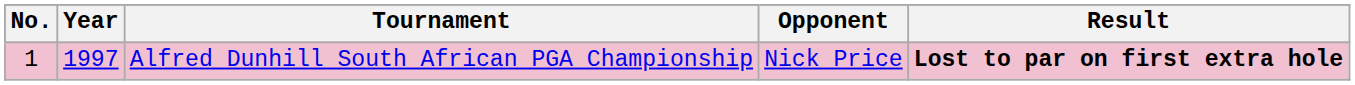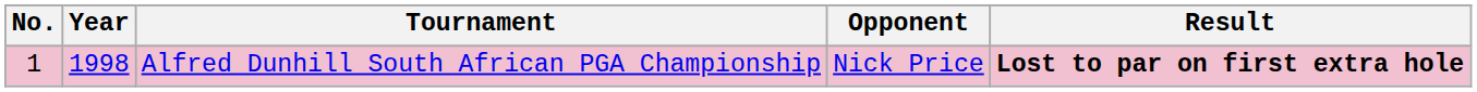Alfred Dunhill South African PGA Championship | Year: 1997 -> 1998
